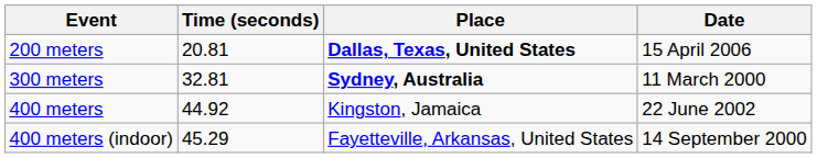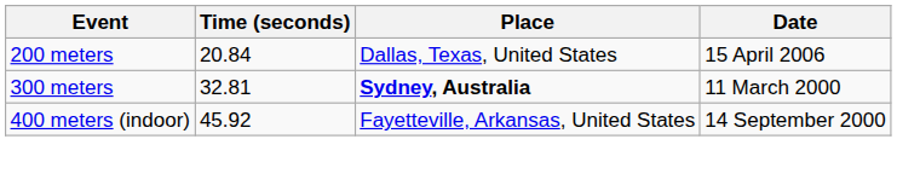200 meters | Time (seconds): 20.81 -> 20.84
200 meters | Place: bold -> normal
- row: 400 meters | 44.92 | Kingston, Jamaica | 22 June 2002
400 meters (indoor) | Time (seconds): 45.29 -> 45.92
